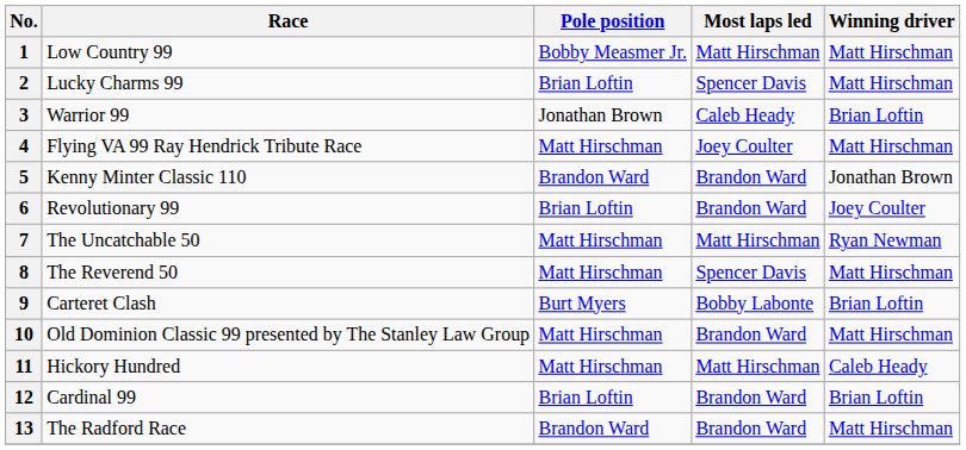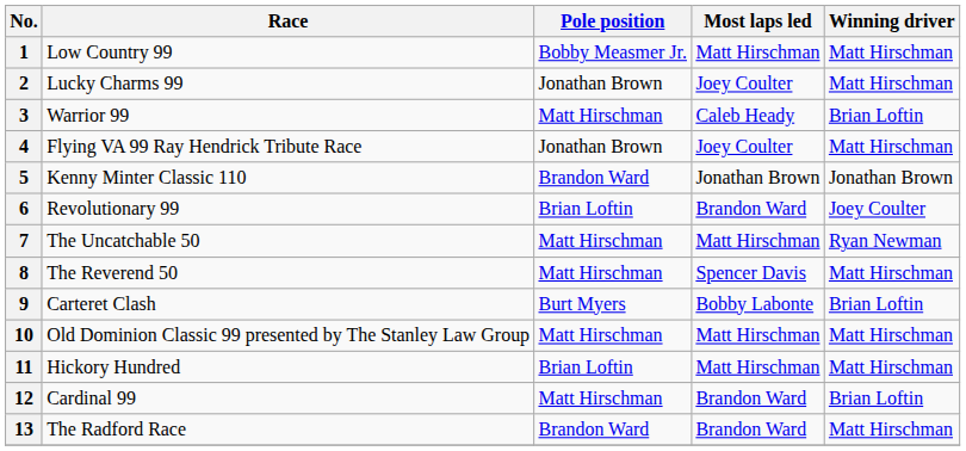2 | Pole position: Brian Loftin -> Jonathan Brown
2 | Most laps led: Spencer Davis -> Joey Coulter
3 | Pole position: Jonathan Brown -> Matt Hirschman
4 | Pole position: Matt Hirschman -> Jonathan Brown
5 | Most laps led: Brandon Ward -> Jonathan Brown
10 | Most laps led: Brandon Ward -> Matt Hirschman
11 | Pole position: Matt Hirschman -> Brian Loftin
11 | Winning driver: Caleb Heady -> Matt Hirschman
12 | Pole position: Brian Loftin -> Matt Hirschman
